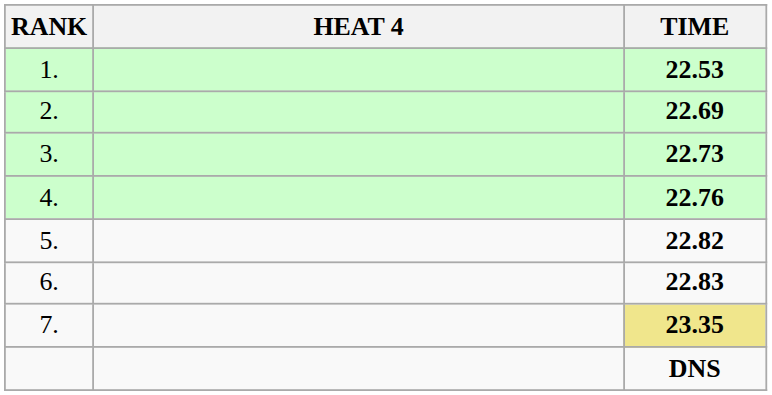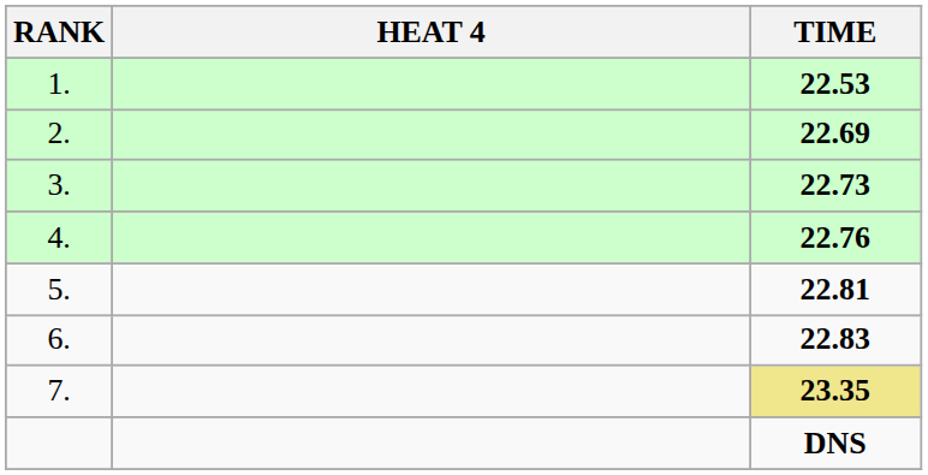5. | TIME: 22.82 -> 22.81
